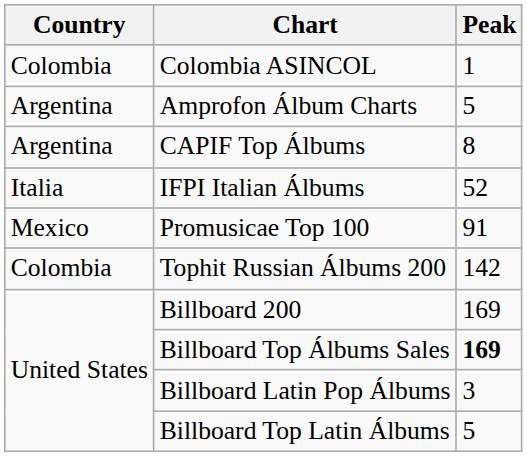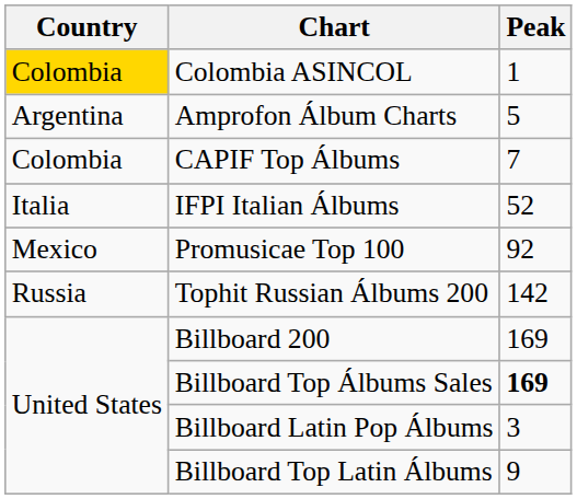Colombia ASINCOL | Country: no background -> gold background
CAPIF Top Álbums | Country: Argentina -> Colombia
CAPIF Top Álbums | Peak: 8 -> 7
Promusicae Top 100 | Peak: 91 -> 92
Tophit Russian Álbums 200 | Country: Colombia -> Russia
Billboard Top Latin Álbums | Peak: 5 -> 9
